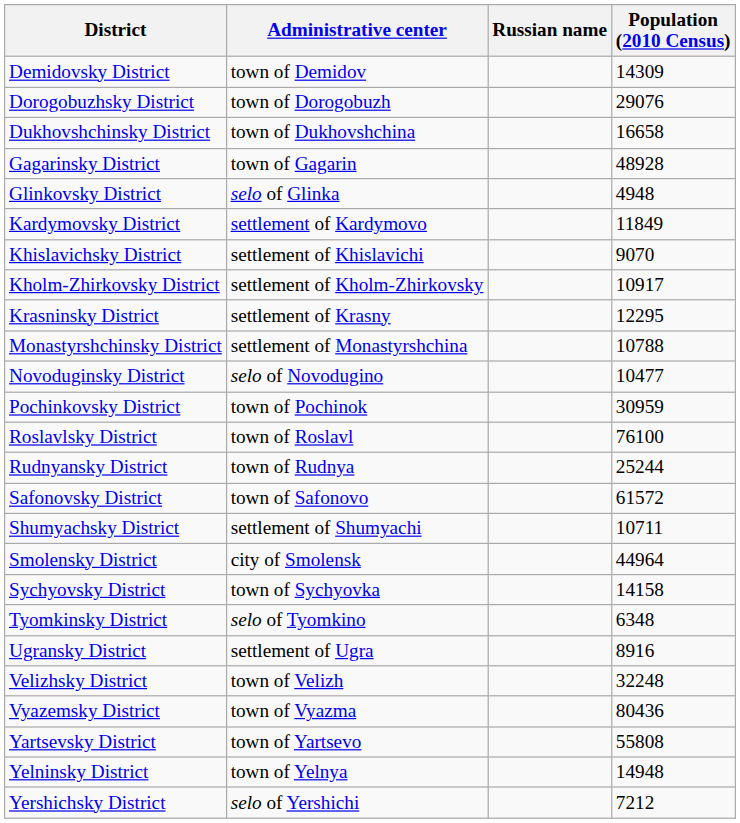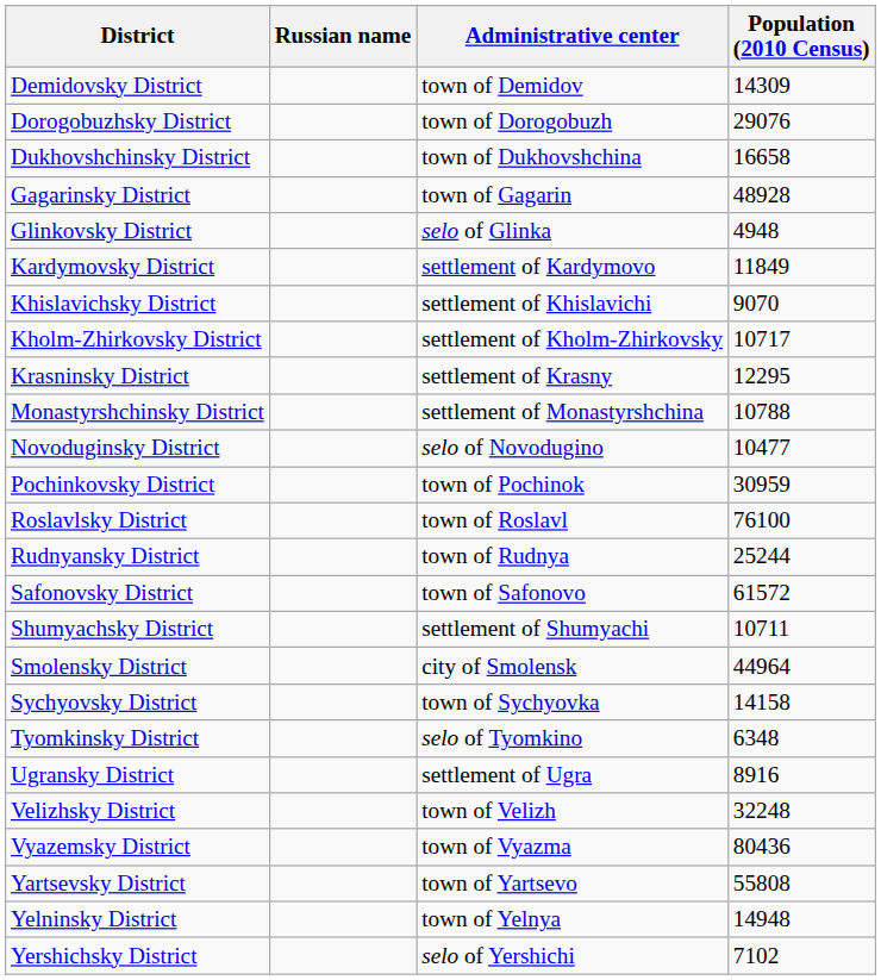columns swapped: Russian name <-> Administrative center
Kholm-Zhirkovsky District | Population (2010 Census): 10917 -> 10717
Yershichsky District | Population (2010 Census): 7212 -> 7102
